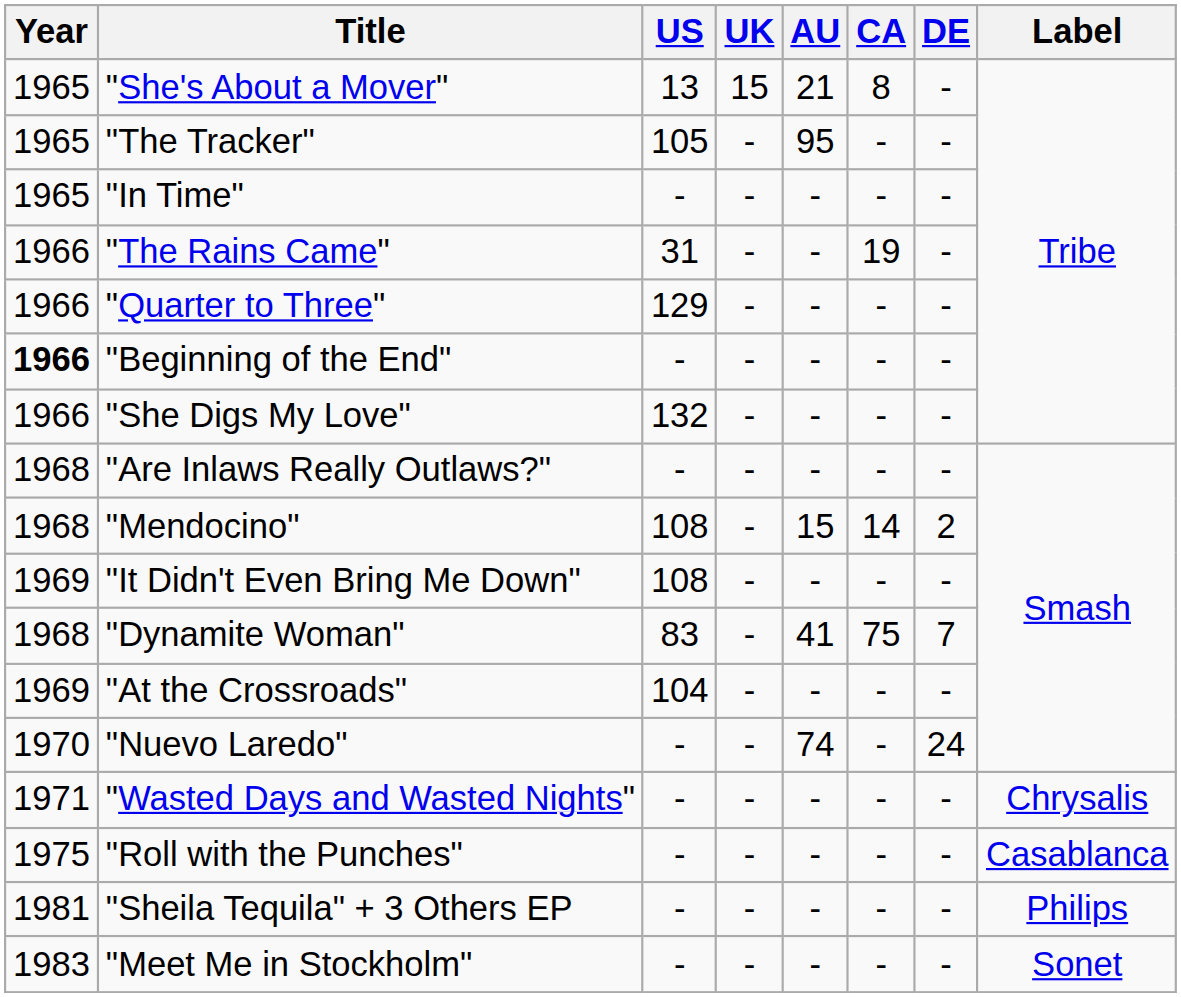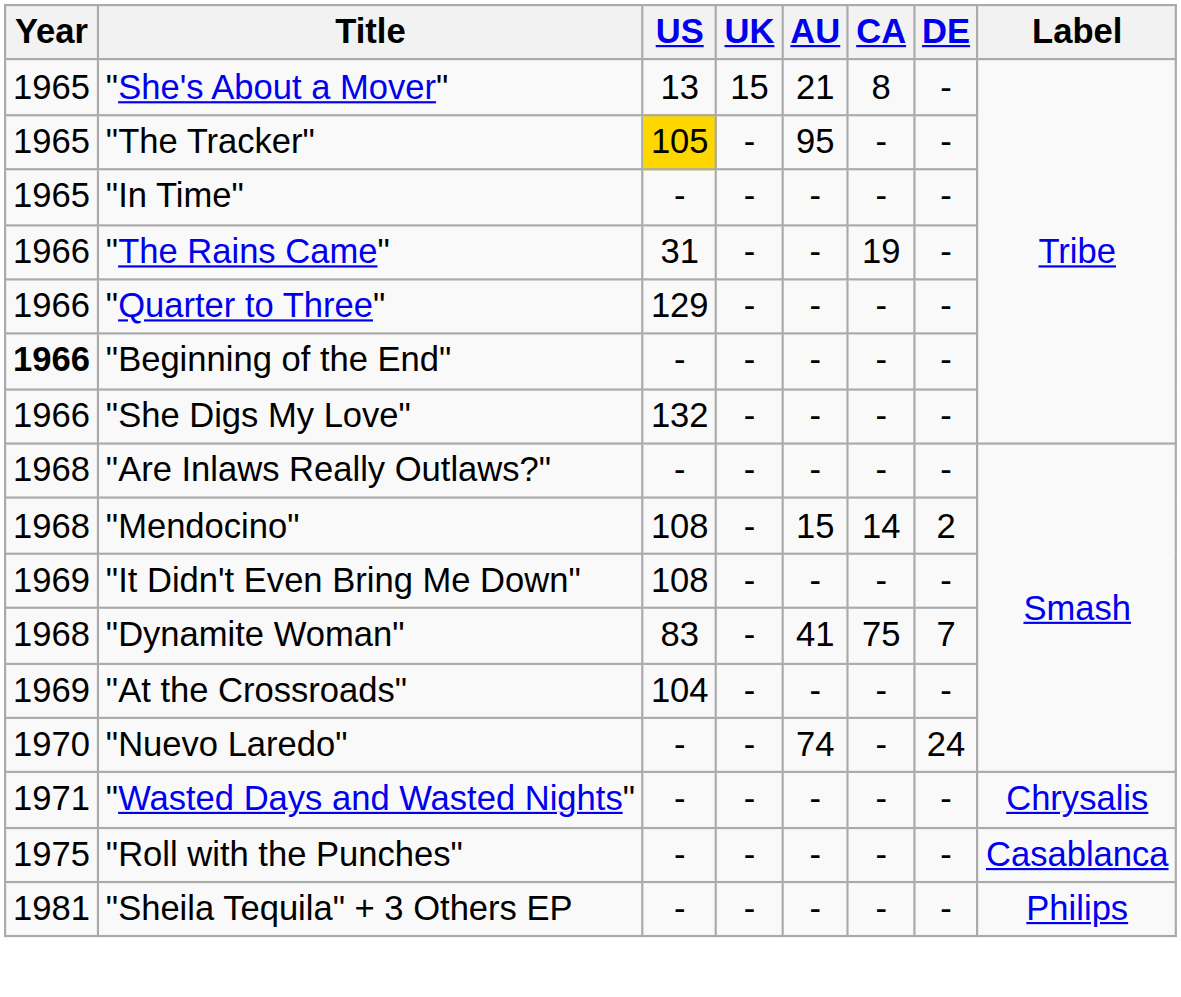"The Tracker" | US: no background -> gold background
- row: 1983 | "Meet Me in Stockholm" | - | - | - | - | - | Sonet
